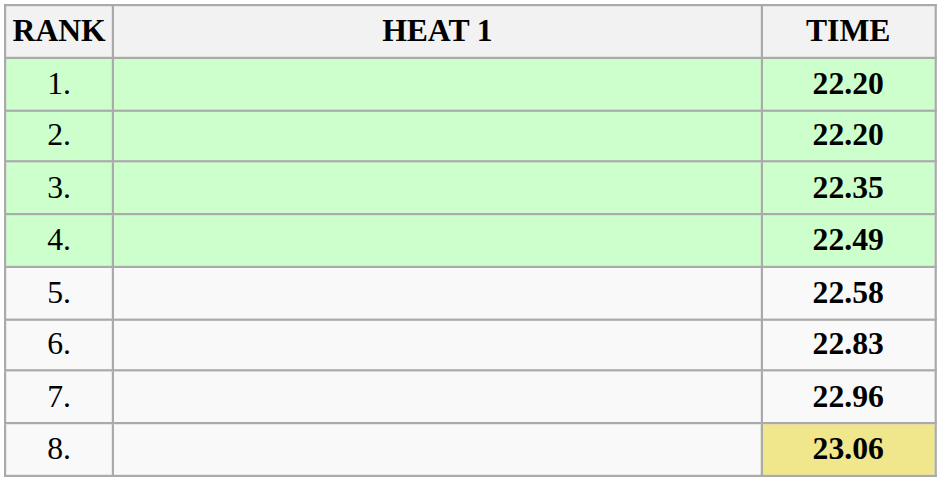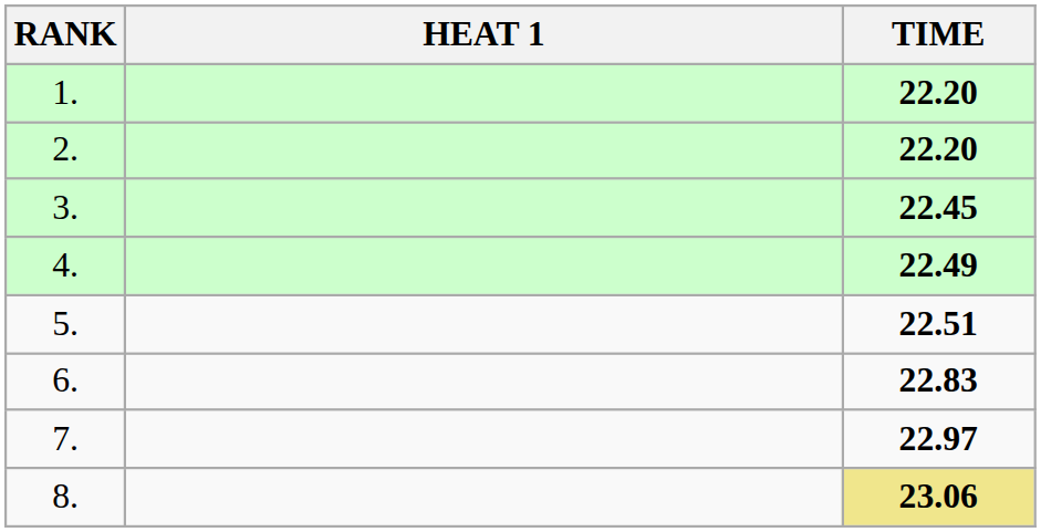3. | TIME: 22.35 -> 22.45
5. | TIME: 22.58 -> 22.51
7. | TIME: 22.96 -> 22.97
